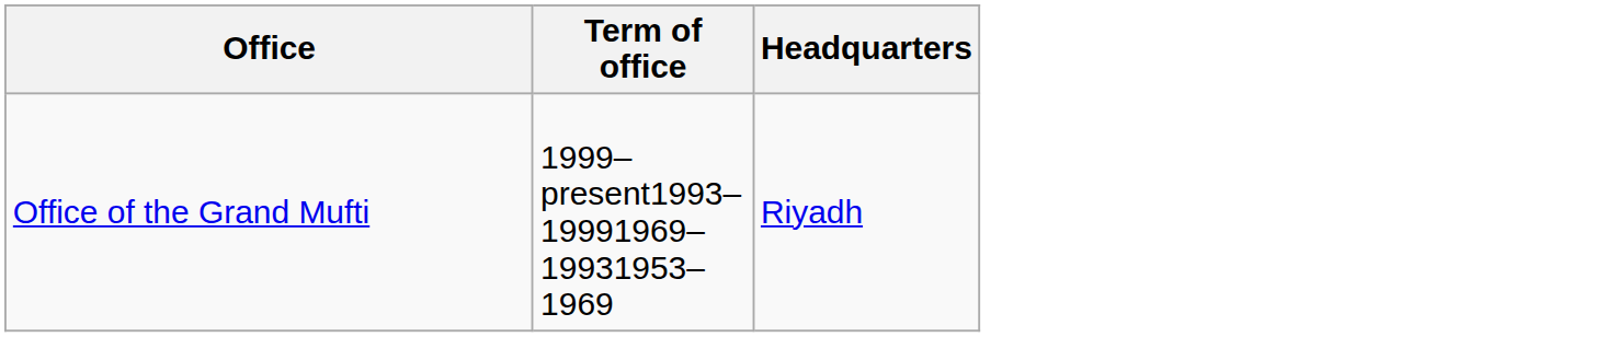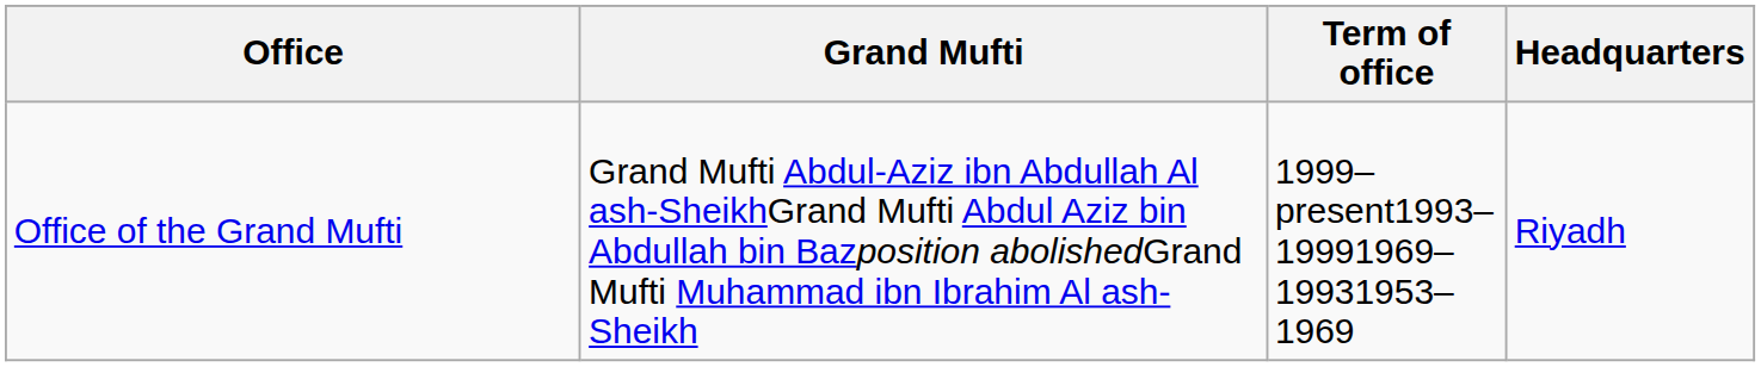+ column: Grand Mufti | Grand Mufti Abdul-Aziz ibn Abdullah Al ash-SheikhGrand Mufti Abdul Aziz bin Abdullah bin Bazposition abolishedGrand Mufti Muhammad ibn Ibrahim Al ash-Sheikh
